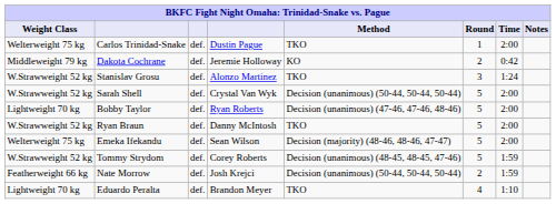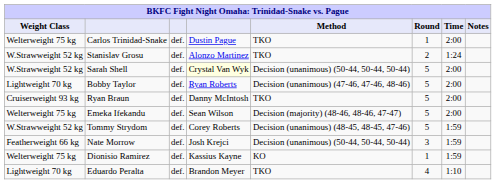- row: Middleweight 79 kg | Dakota Cochrane | def. | Jeremie Holloway | KO | 2 | 0:42
Stanislav Grosu | Round: 3 -> 2
Sarah Shell | column 4: no background -> lightyellow background
Ryan Braun | Weight Class: W.Strawweight 52 kg -> Cruiserweight 93 kg
Nate Morrow | Round: 2 -> 3
+ row: Welterweight 75 kg | Dionisio Ramirez | def. | Kassius Kayne | KO | 1 | 1:59
